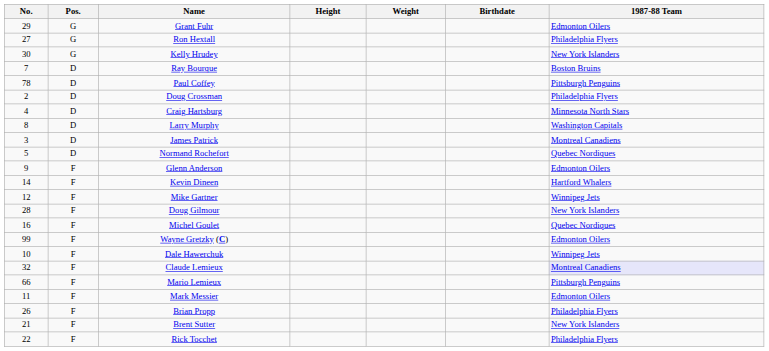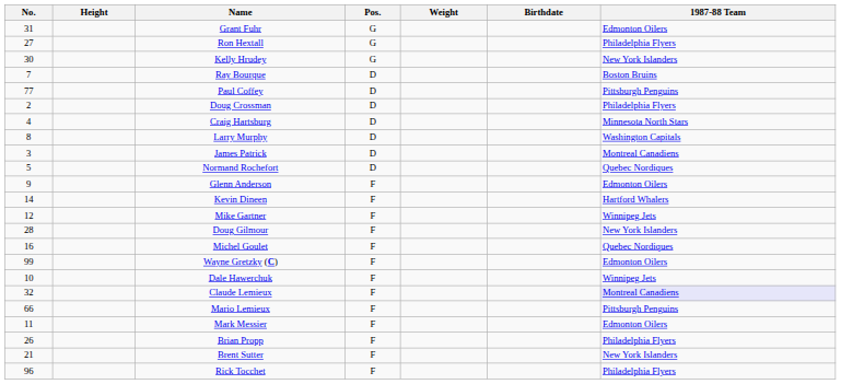columns swapped: Pos. <-> Height
Grant Fuhr | No.: 29 -> 31
Paul Coffey | No.: 78 -> 77
Rick Tocchet | No.: 22 -> 96
